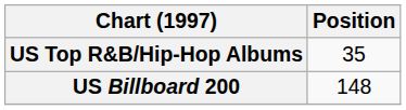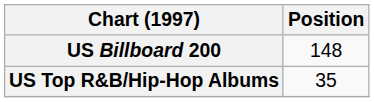rows swapped: US Billboard 200 <-> US Top R&B/Hip-Hop Albums
